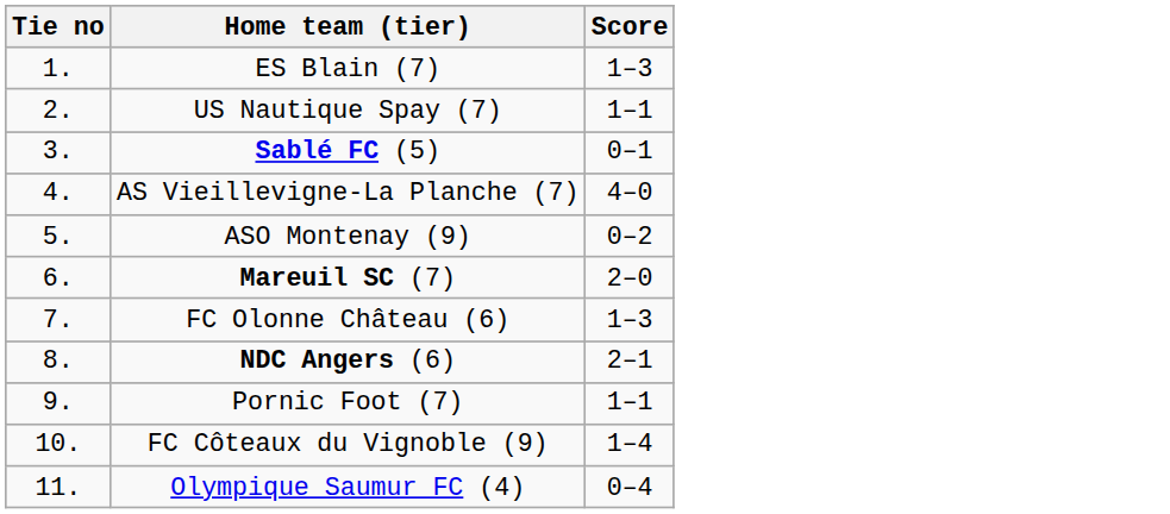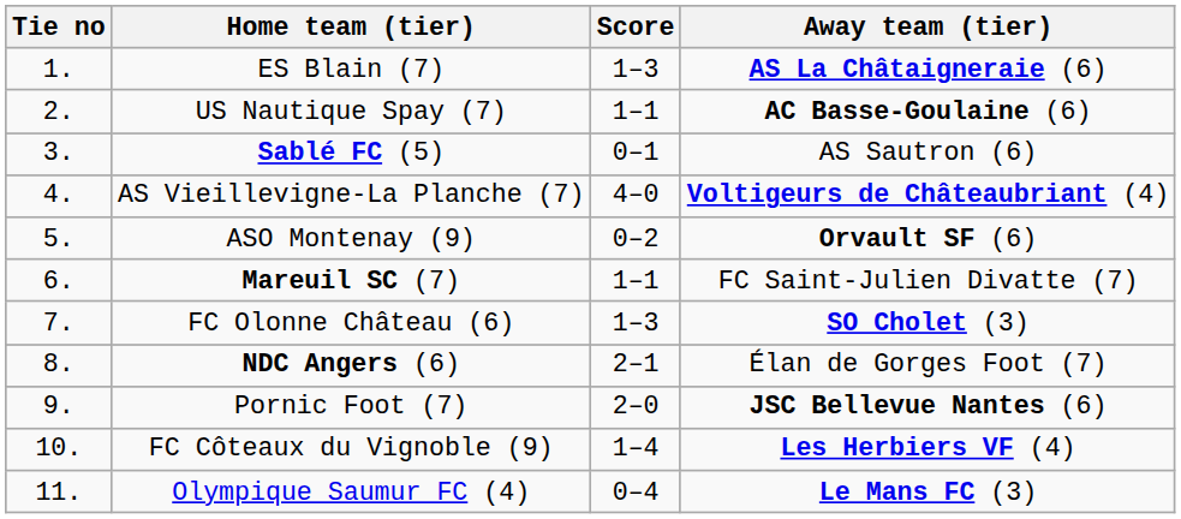+ column: Away team (tier) | AS La Châtaigneraie (6) | AC Basse-Goulaine (6) | AS Sautron (6) | Voltigeurs de Châteaubriant (4) | Orvault SF (6) | FC Saint-Julien Divatte (7) | SO Cholet (3) | Élan de Gorges Foot (7) | JSC Bellevue Nantes (6) | Les Herbiers VF (4) | Le Mans FC (3)
Mareuil SC (7) | Score: 2–0 -> 1–1
Pornic Foot (7) | Score: 1–1 -> 2–0
